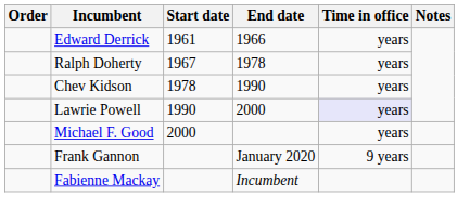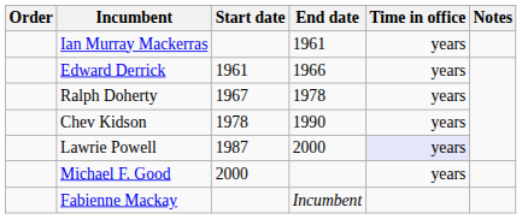+ row: Ian Murray Mackerras | 1961 | years
Lawrie Powell | Start date: 1990 -> 1987
- row: Frank Gannon | January 2020 | 9 years
